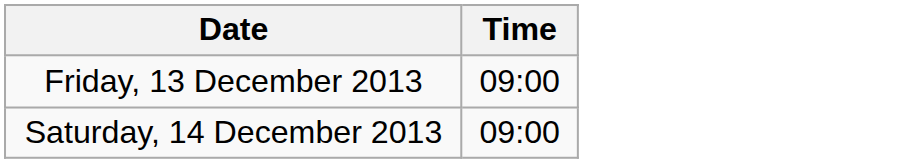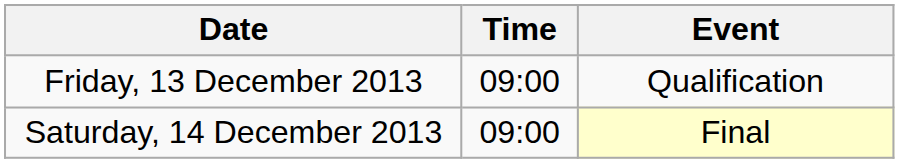+ column: Event | Qualification | Final
